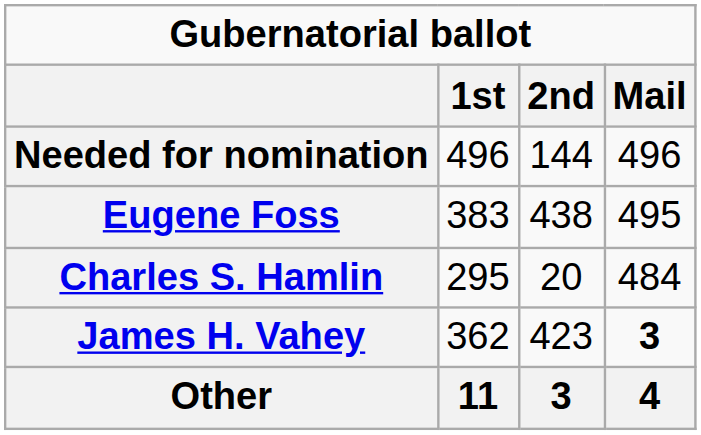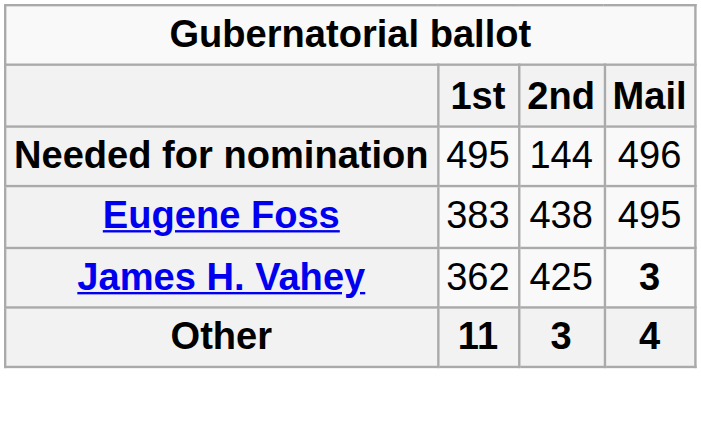Needed for nomination | 1st: 496 -> 495
- row: Charles S. Hamlin | 295 | 20 | 484
James H. Vahey | 2nd: 423 -> 425
